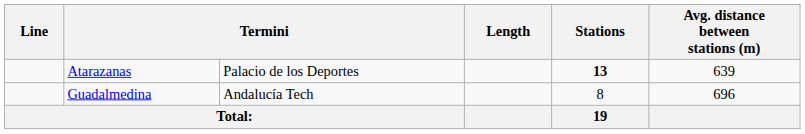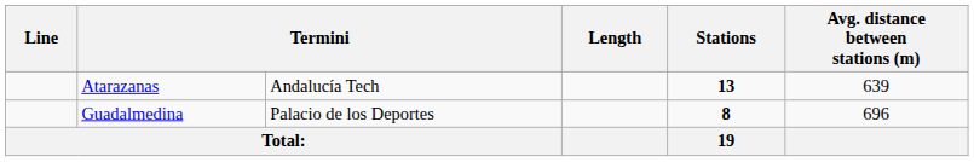Atarazanas | column 3: Palacio de los Deportes -> Andalucía Tech
Guadalmedina | column 3: Andalucía Tech -> Palacio de los Deportes
Guadalmedina | Stations: normal -> bold
